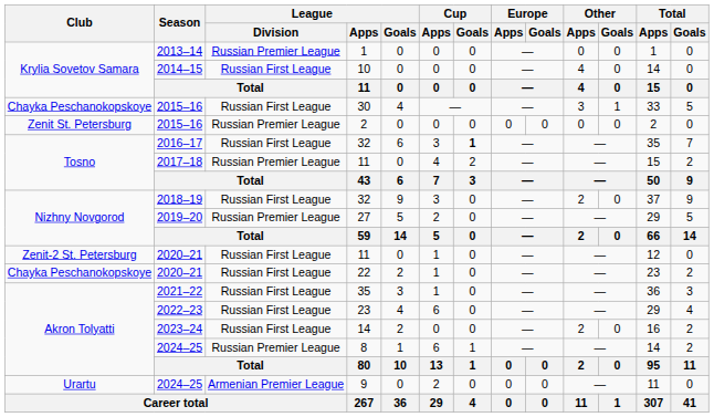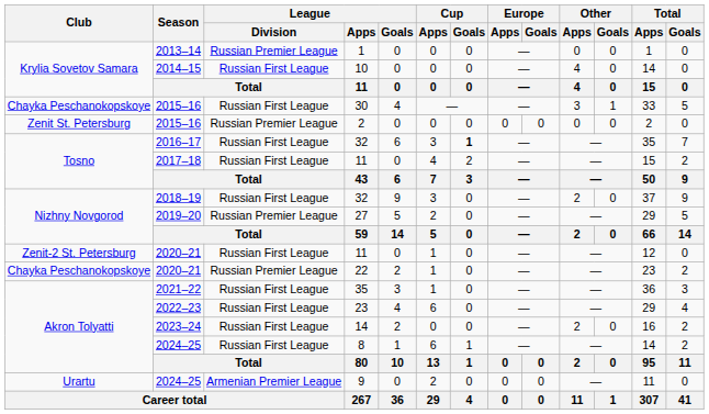2017–18 / 11 | League / Division: Russian Premier League -> Russian First League
22 | League / Division: Russian First League -> Russian Premier League
8 | League / Division: Russian Premier League -> Russian First League
